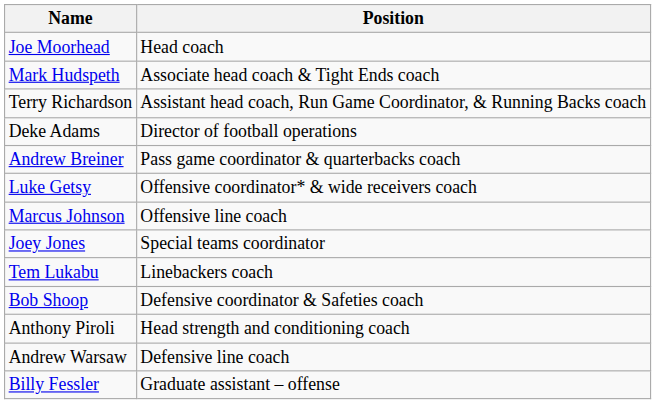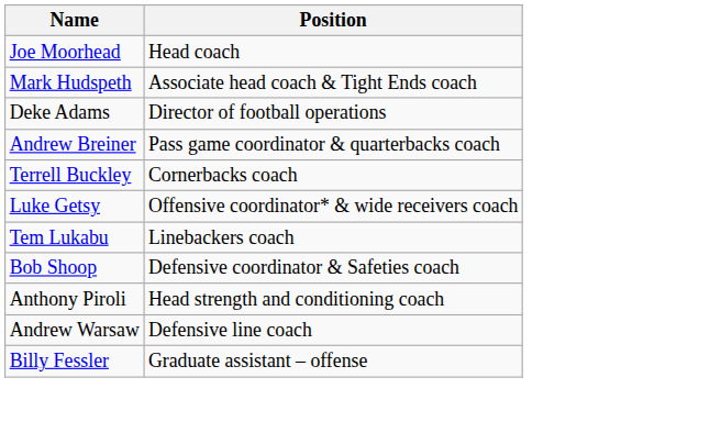- row: Terry Richardson | Assistant head coach, Run Game Coordinator, & Running Backs coach
+ row: Terrell Buckley | Cornerbacks coach
- row: Marcus Johnson | Offensive line coach
- row: Joey Jones | Special teams coordinator
